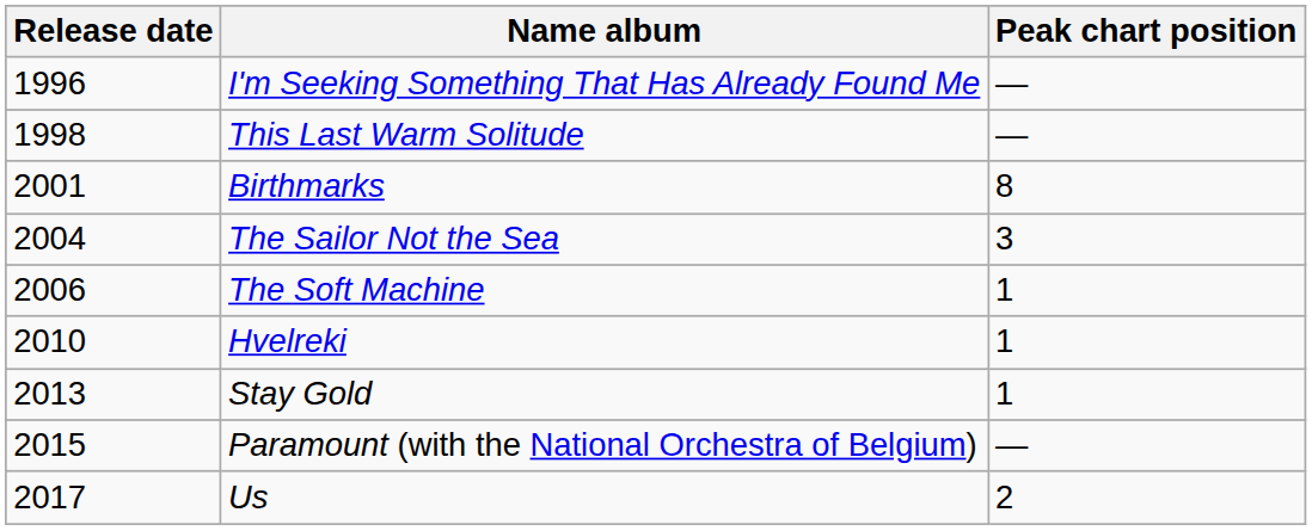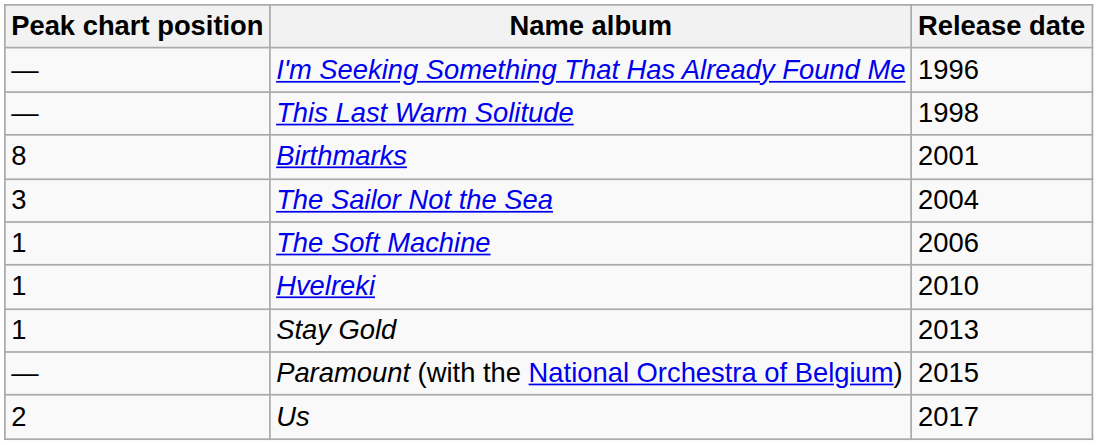columns swapped: Release date <-> Peak chart position
